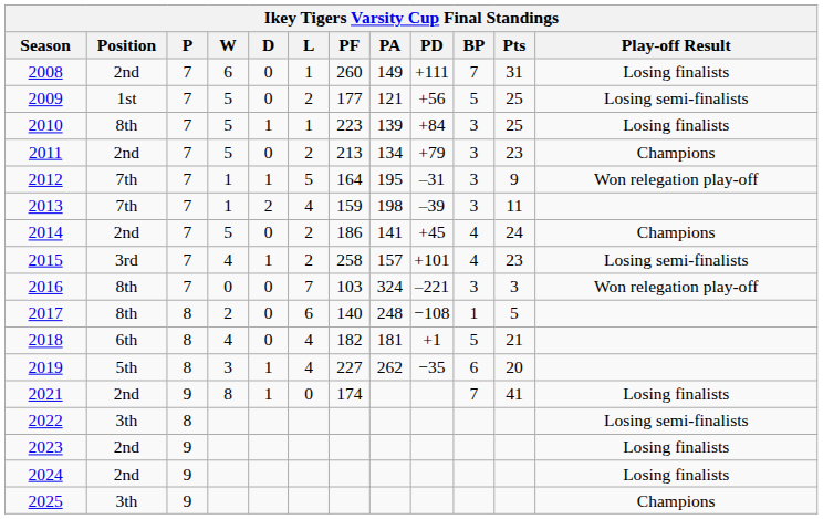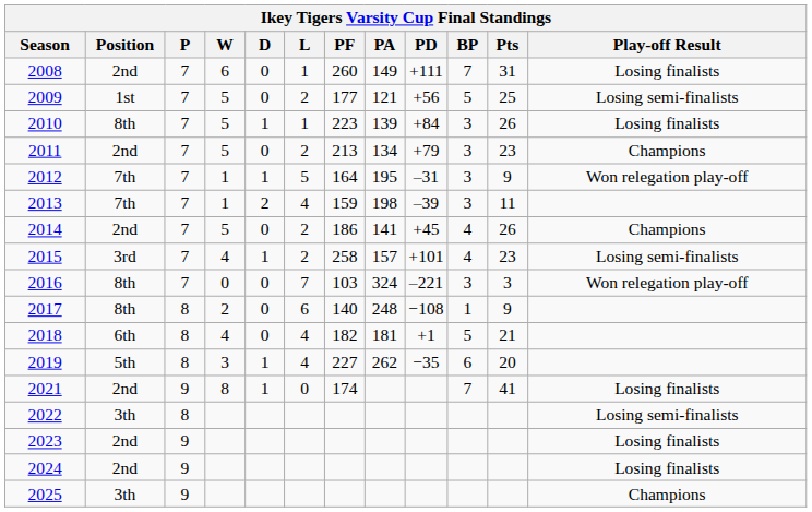2010 | Pts: 25 -> 26
2014 | Pts: 24 -> 26
2017 | Pts: 5 -> 9
